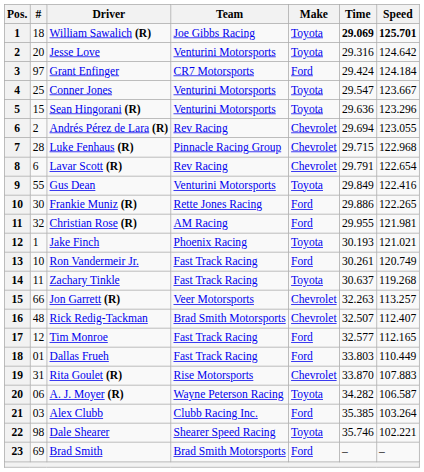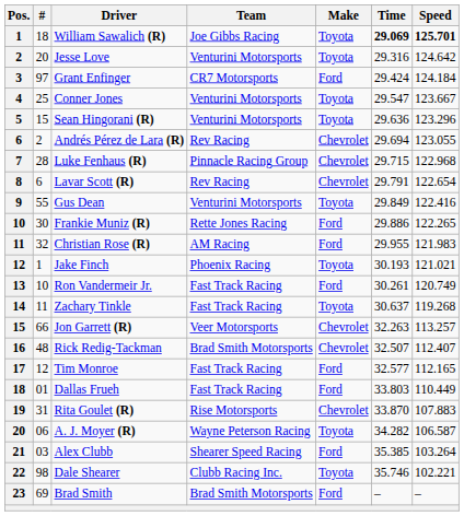Christian Rose (R) | Speed: 121.981 -> 121.983
Alex Clubb | Team: Clubb Racing Inc. -> Shearer Speed Racing
Dale Shearer | Team: Shearer Speed Racing -> Clubb Racing Inc.
